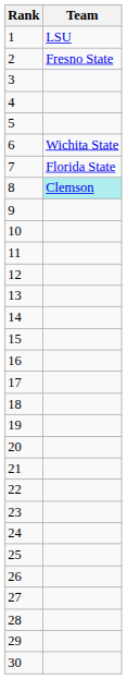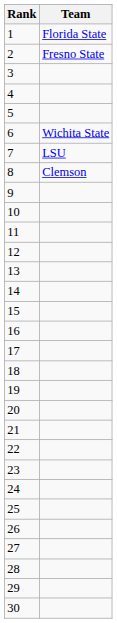1 | Team: LSU -> Florida State
7 | Team: Florida State -> LSU
8 | Team: paleturquoise background -> no background
